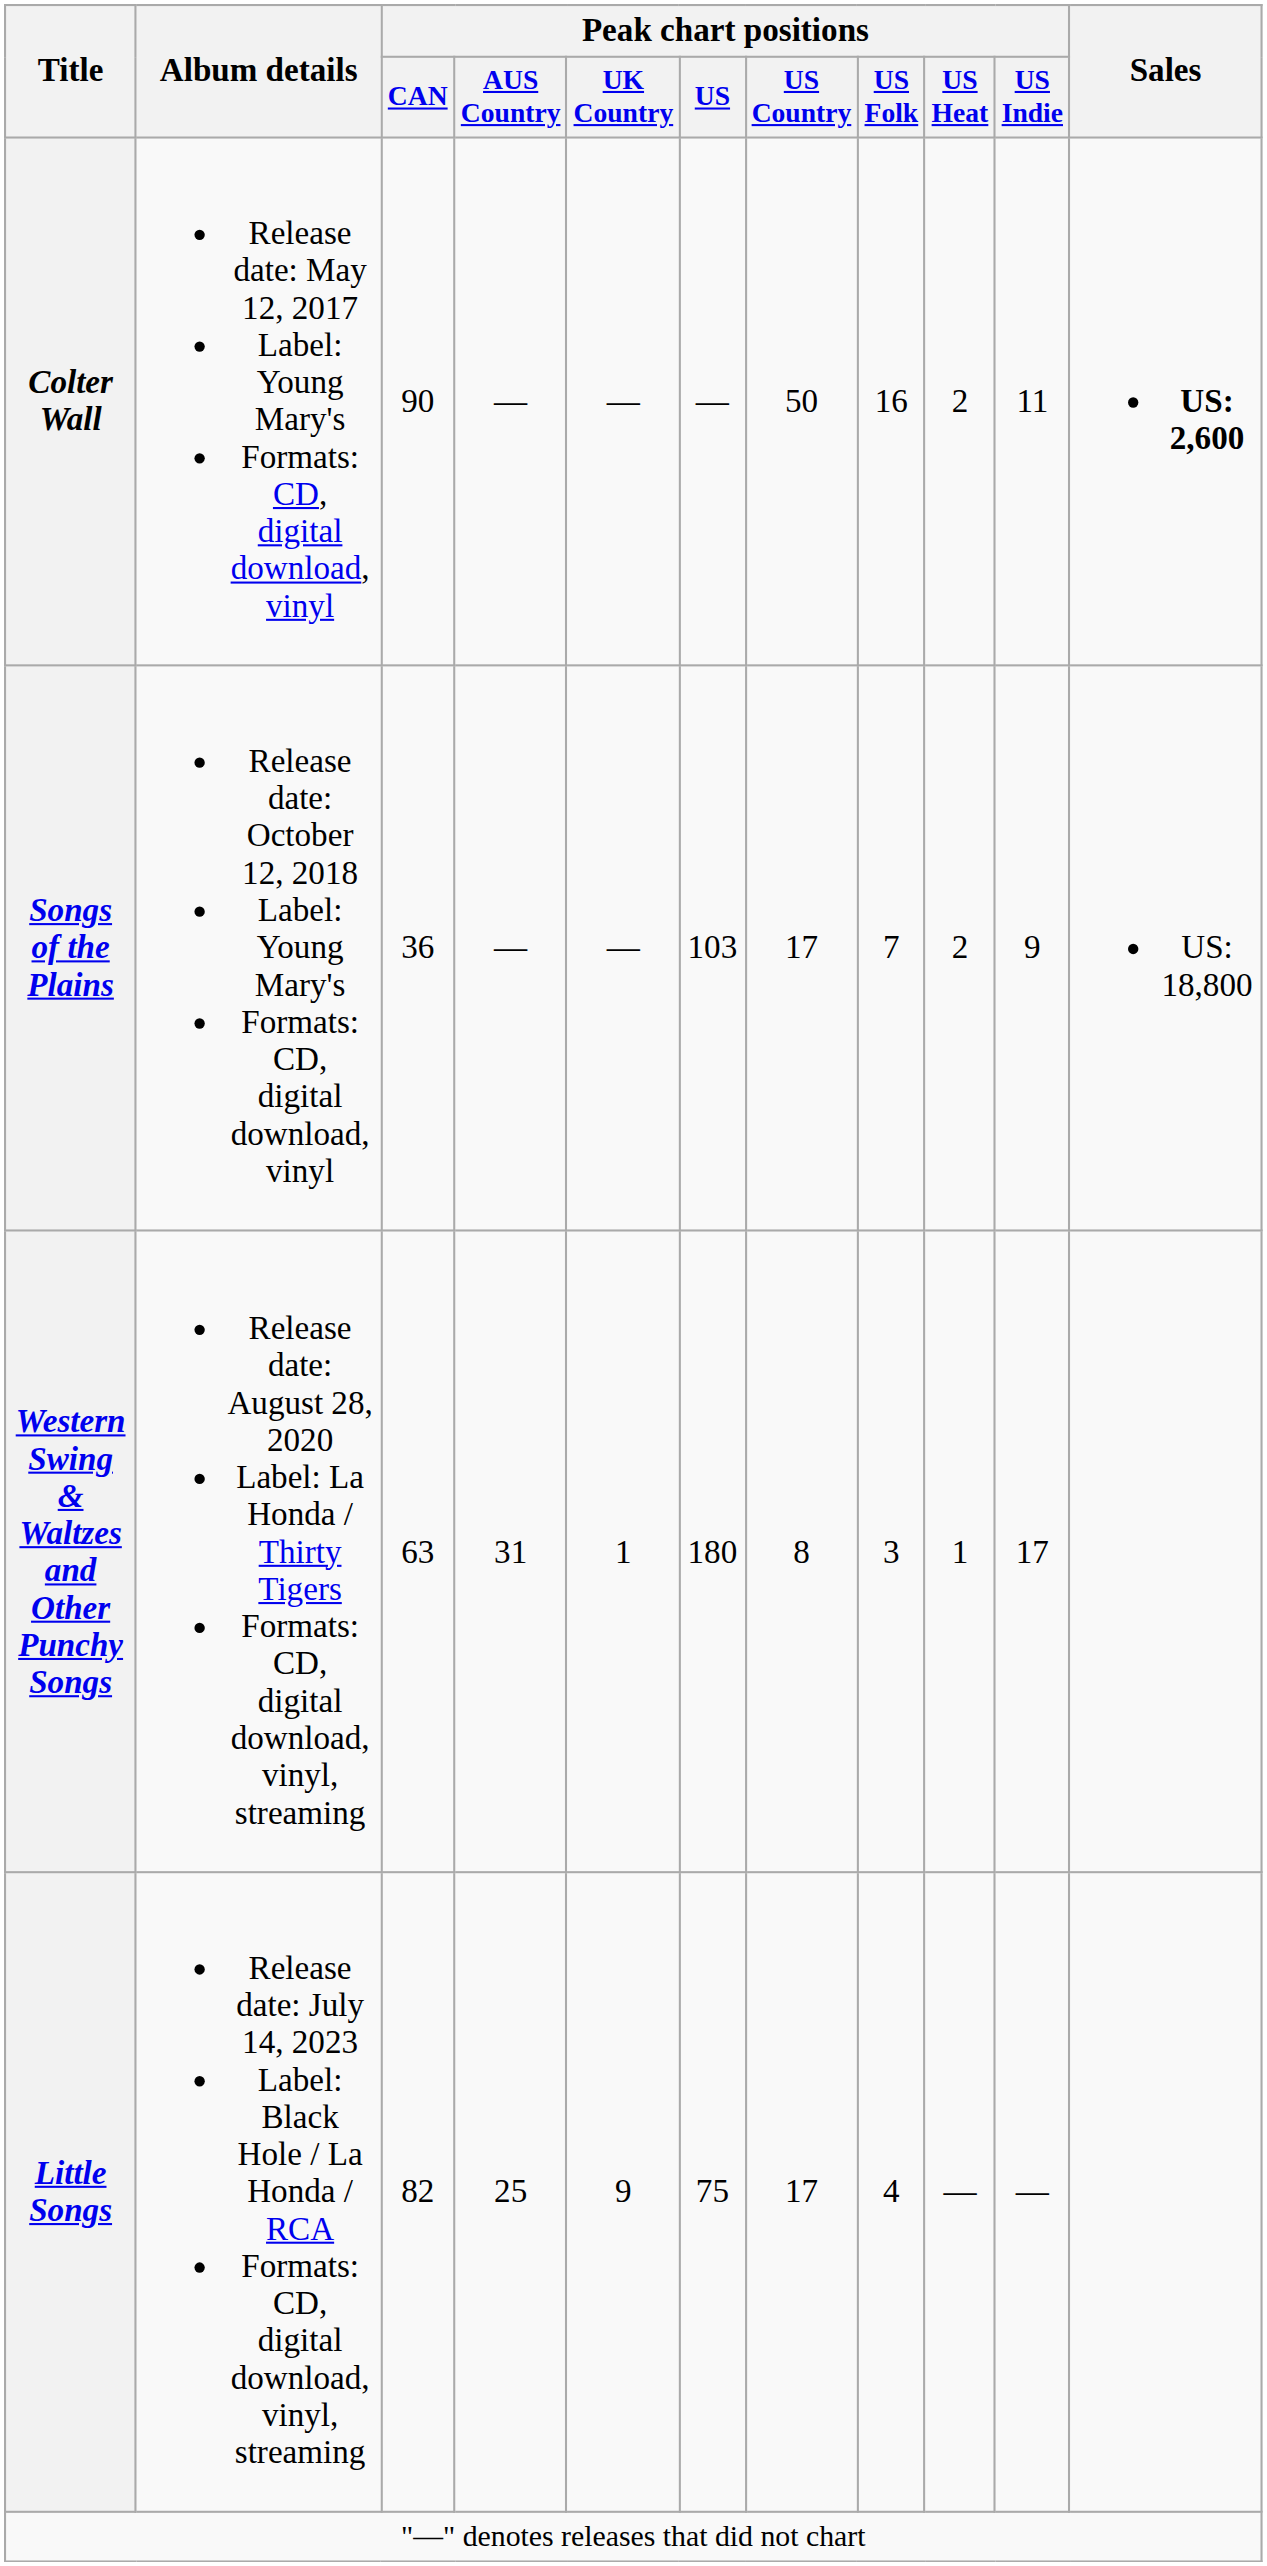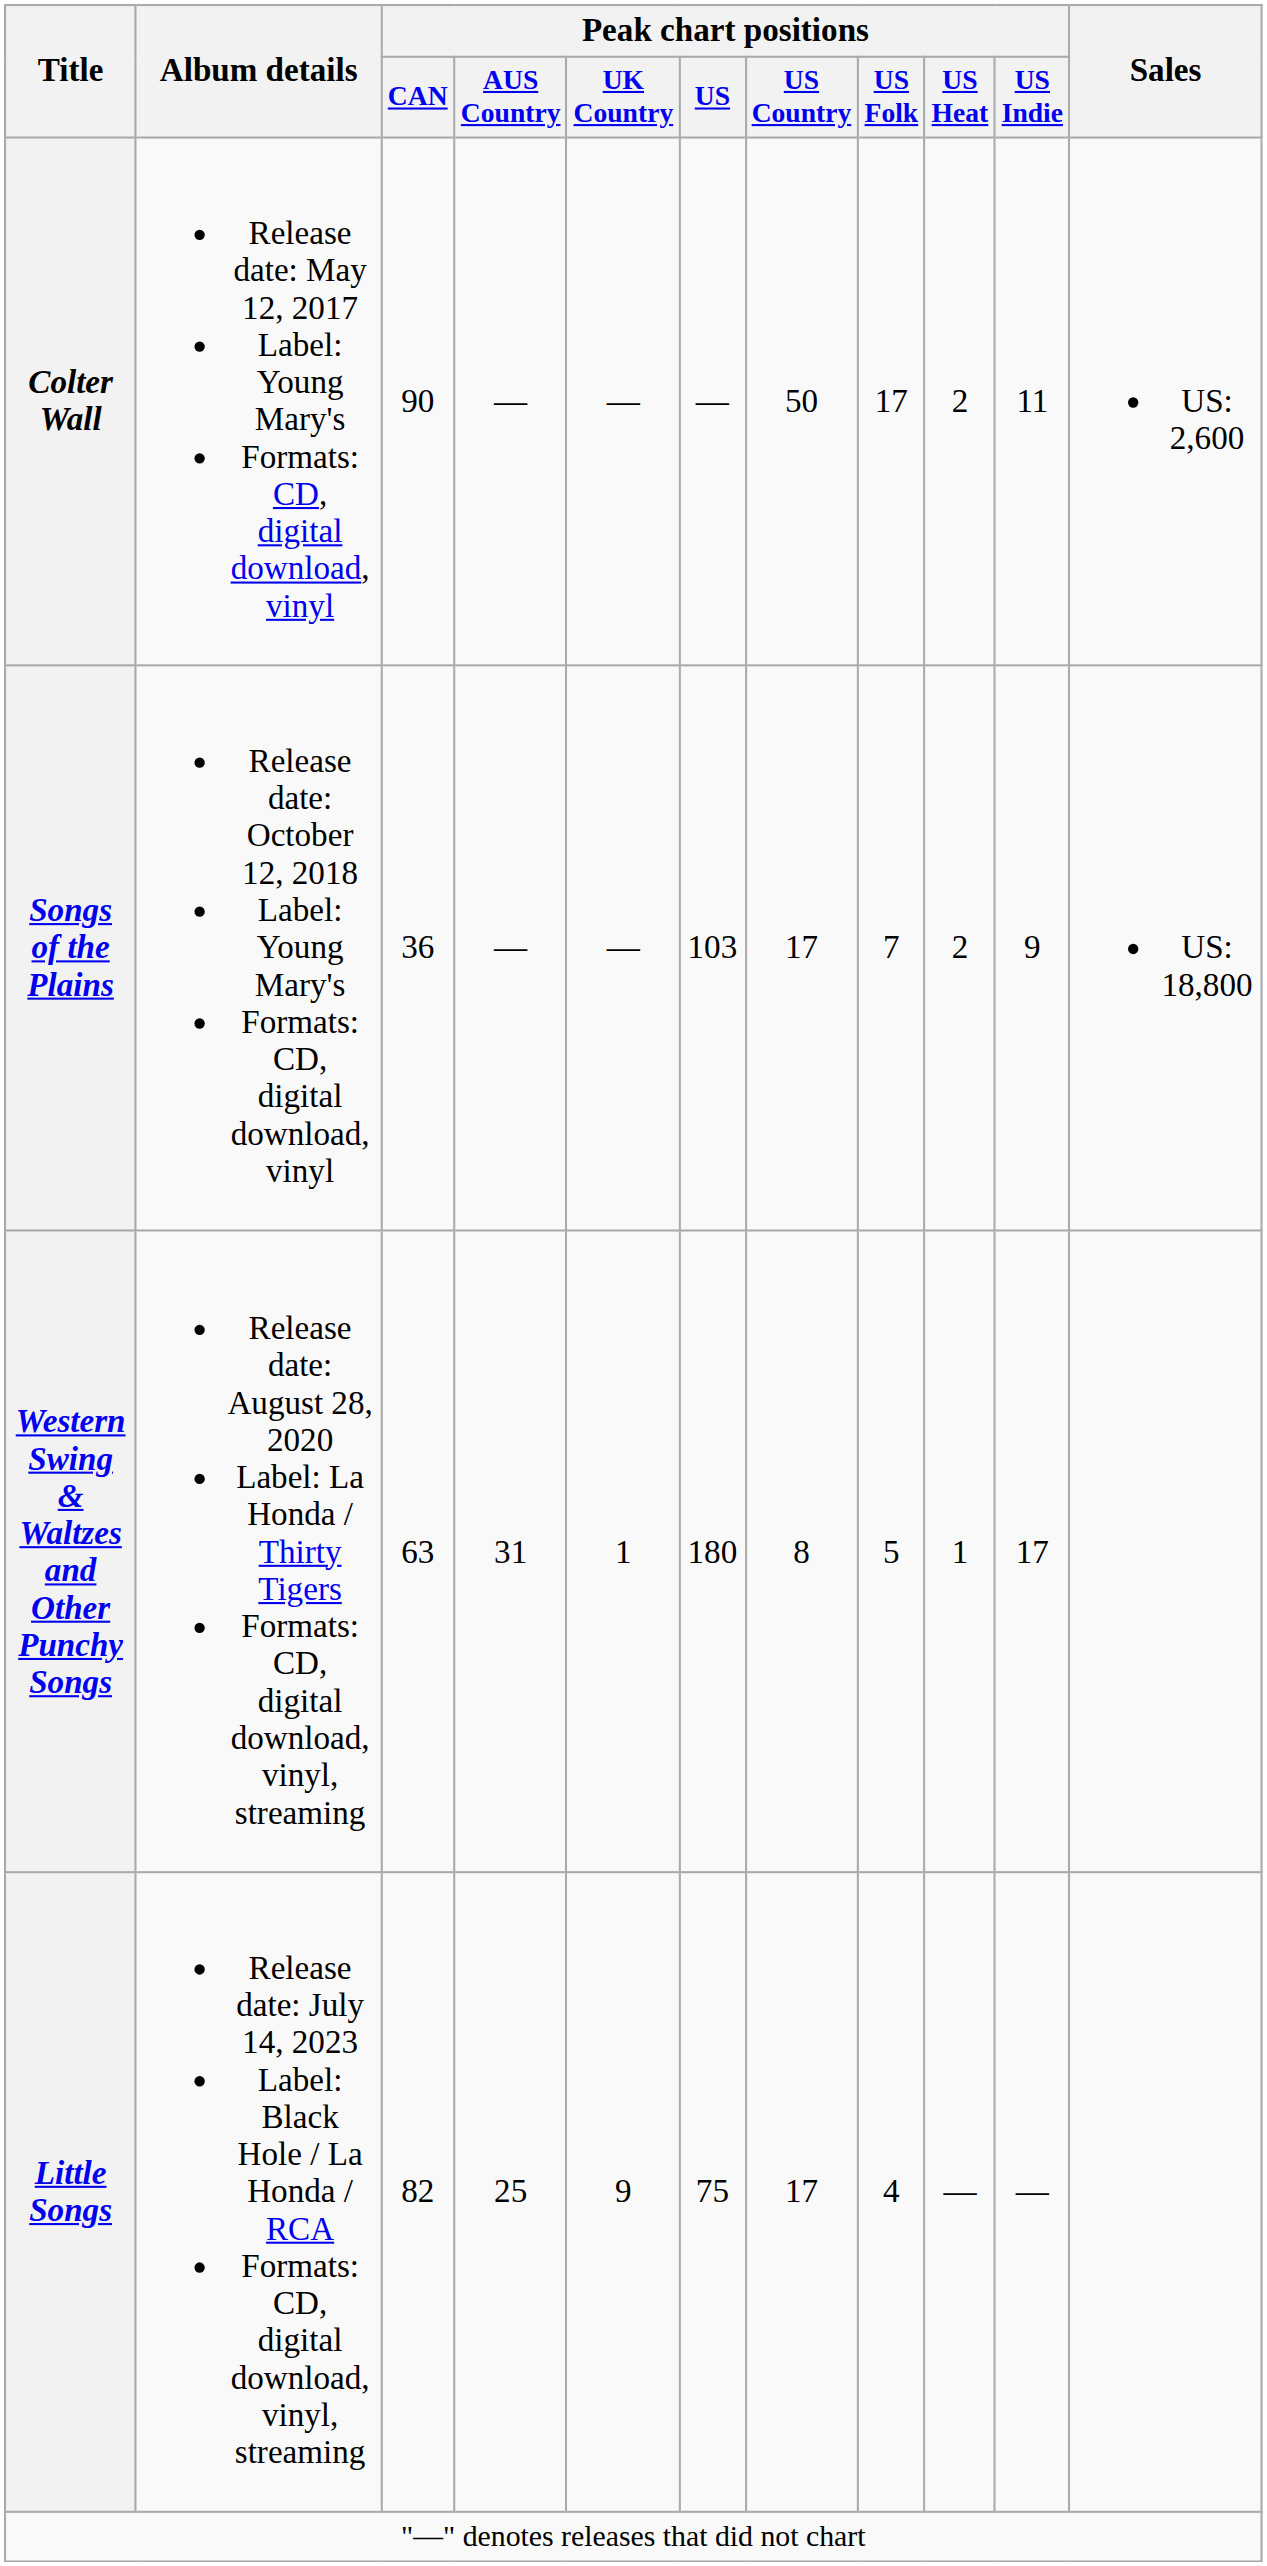Colter Wall | Peak chart positions / US Folk: 16 -> 17
Colter Wall | Sales: bold -> normal
Western Swing & Waltzes and Other Punchy Songs | Peak chart positions / US Folk: 3 -> 5
